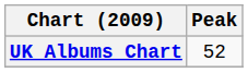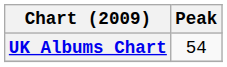UK Albums Chart | Peak: 52 -> 54
